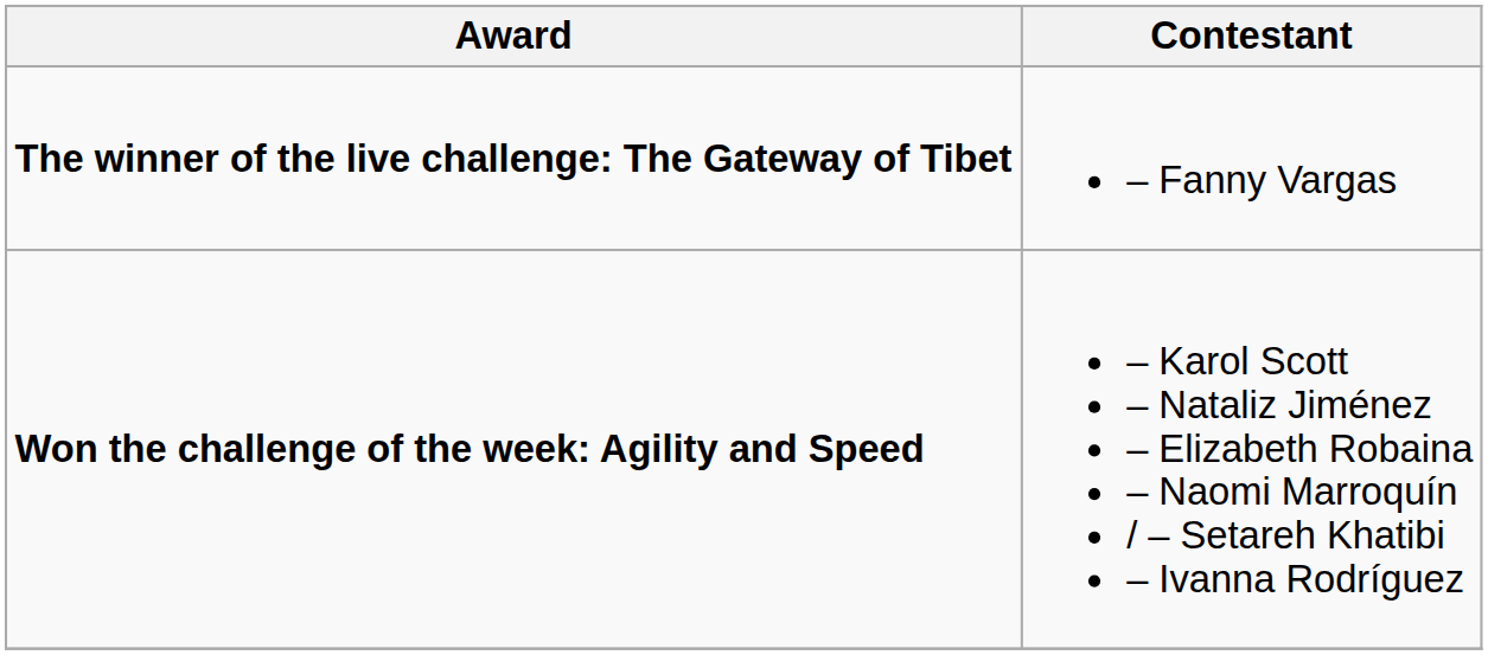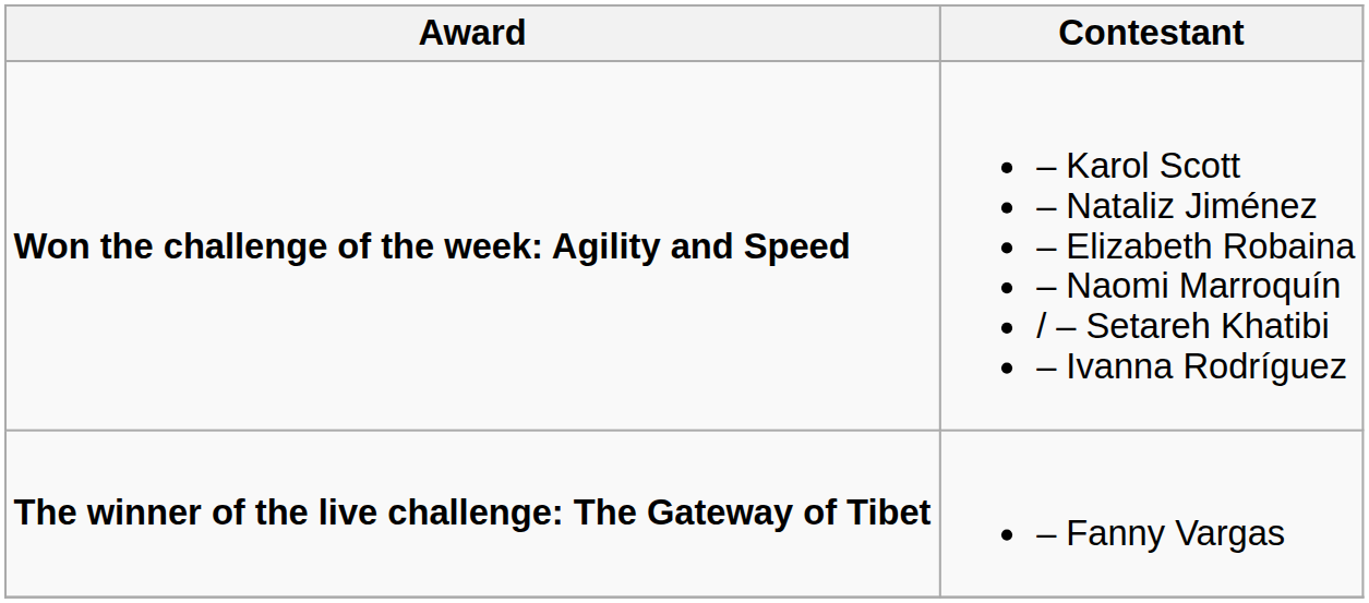rows swapped: Won the challenge of the week: Agility and Speed <-> The winner of the live challenge: The Gateway of Tibet
